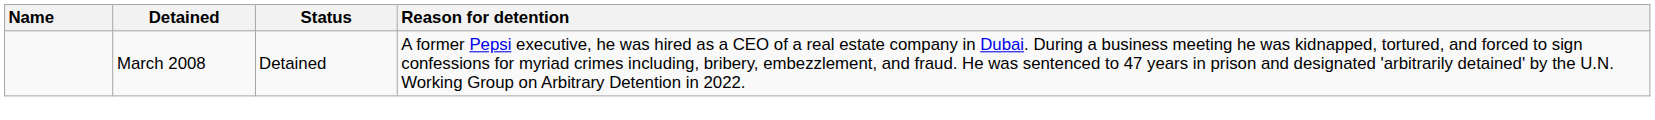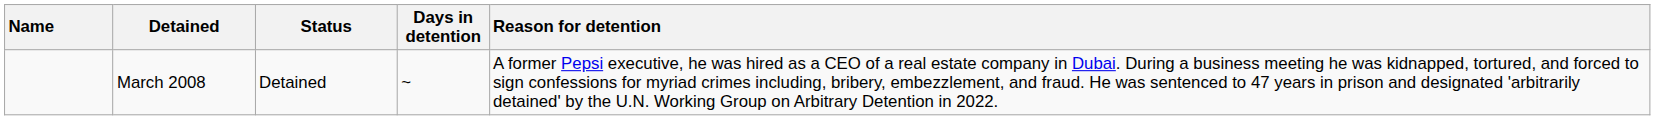+ column: Days in detention | ~
